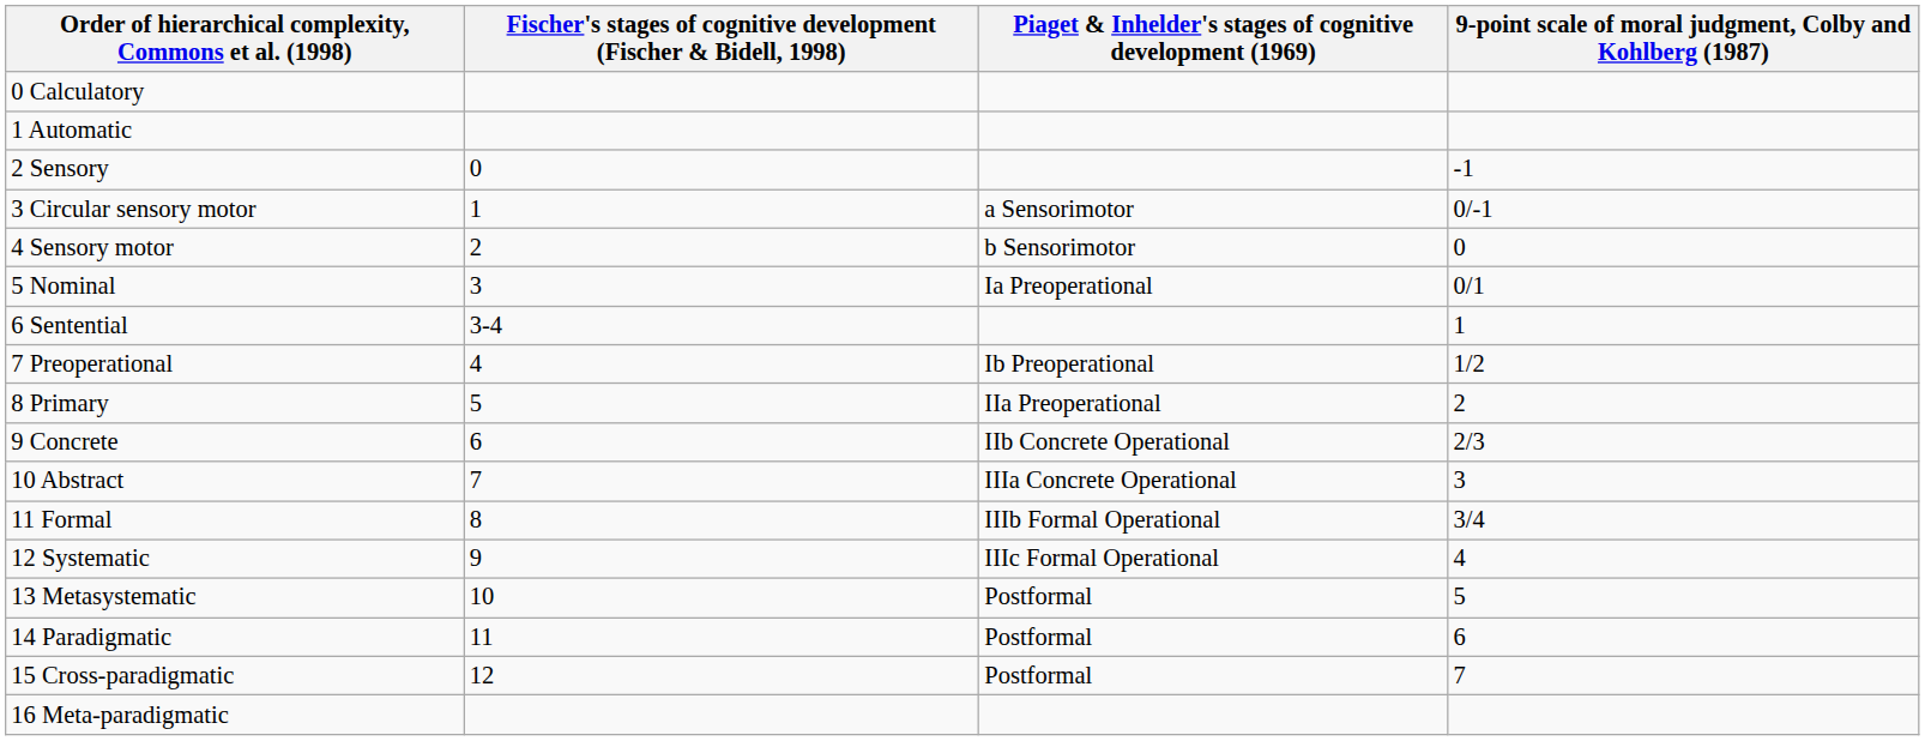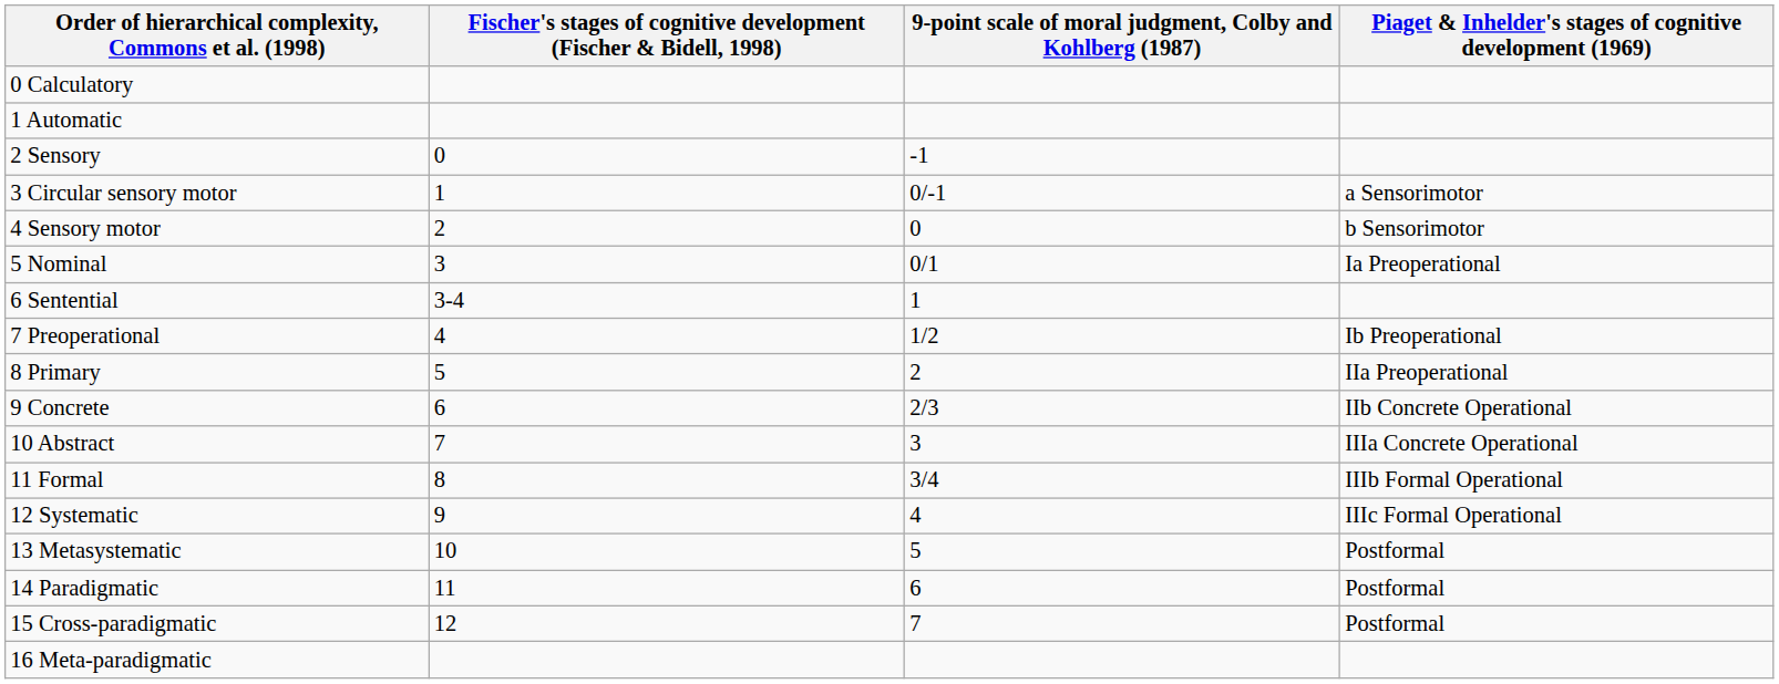columns swapped: Piaget & Inhelder's stages of cognitive development (1969) <-> 9-point scale of moral judgment, Colby and Kohlberg (1987)
